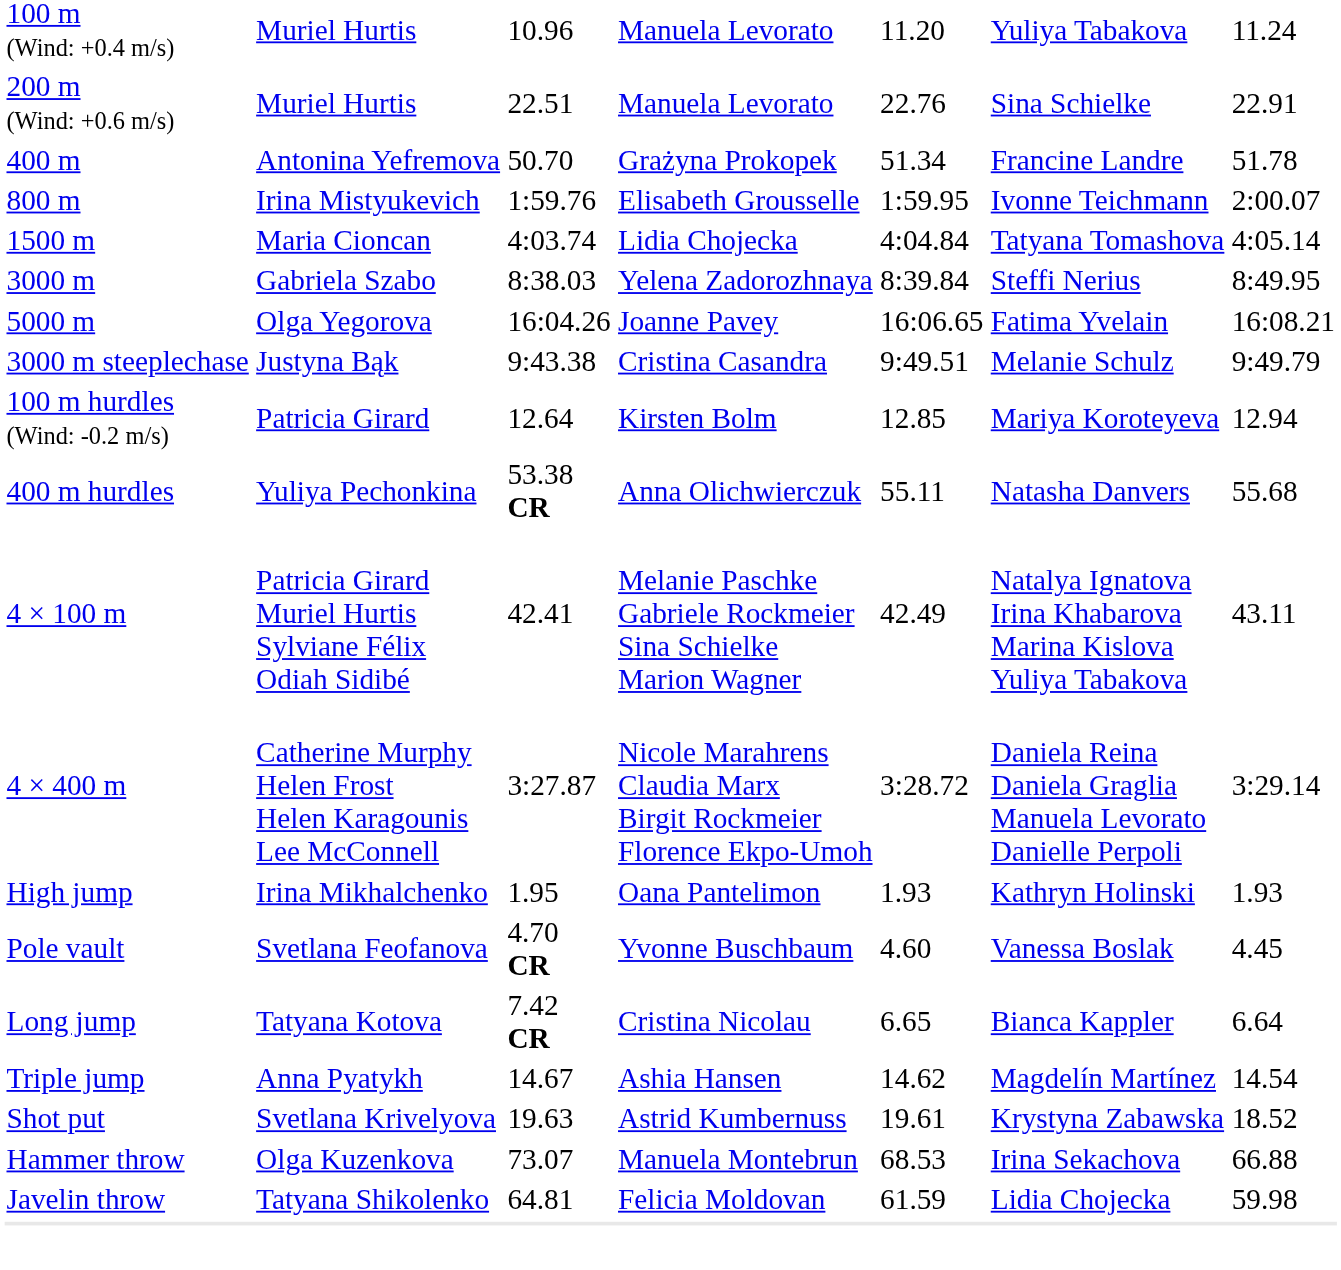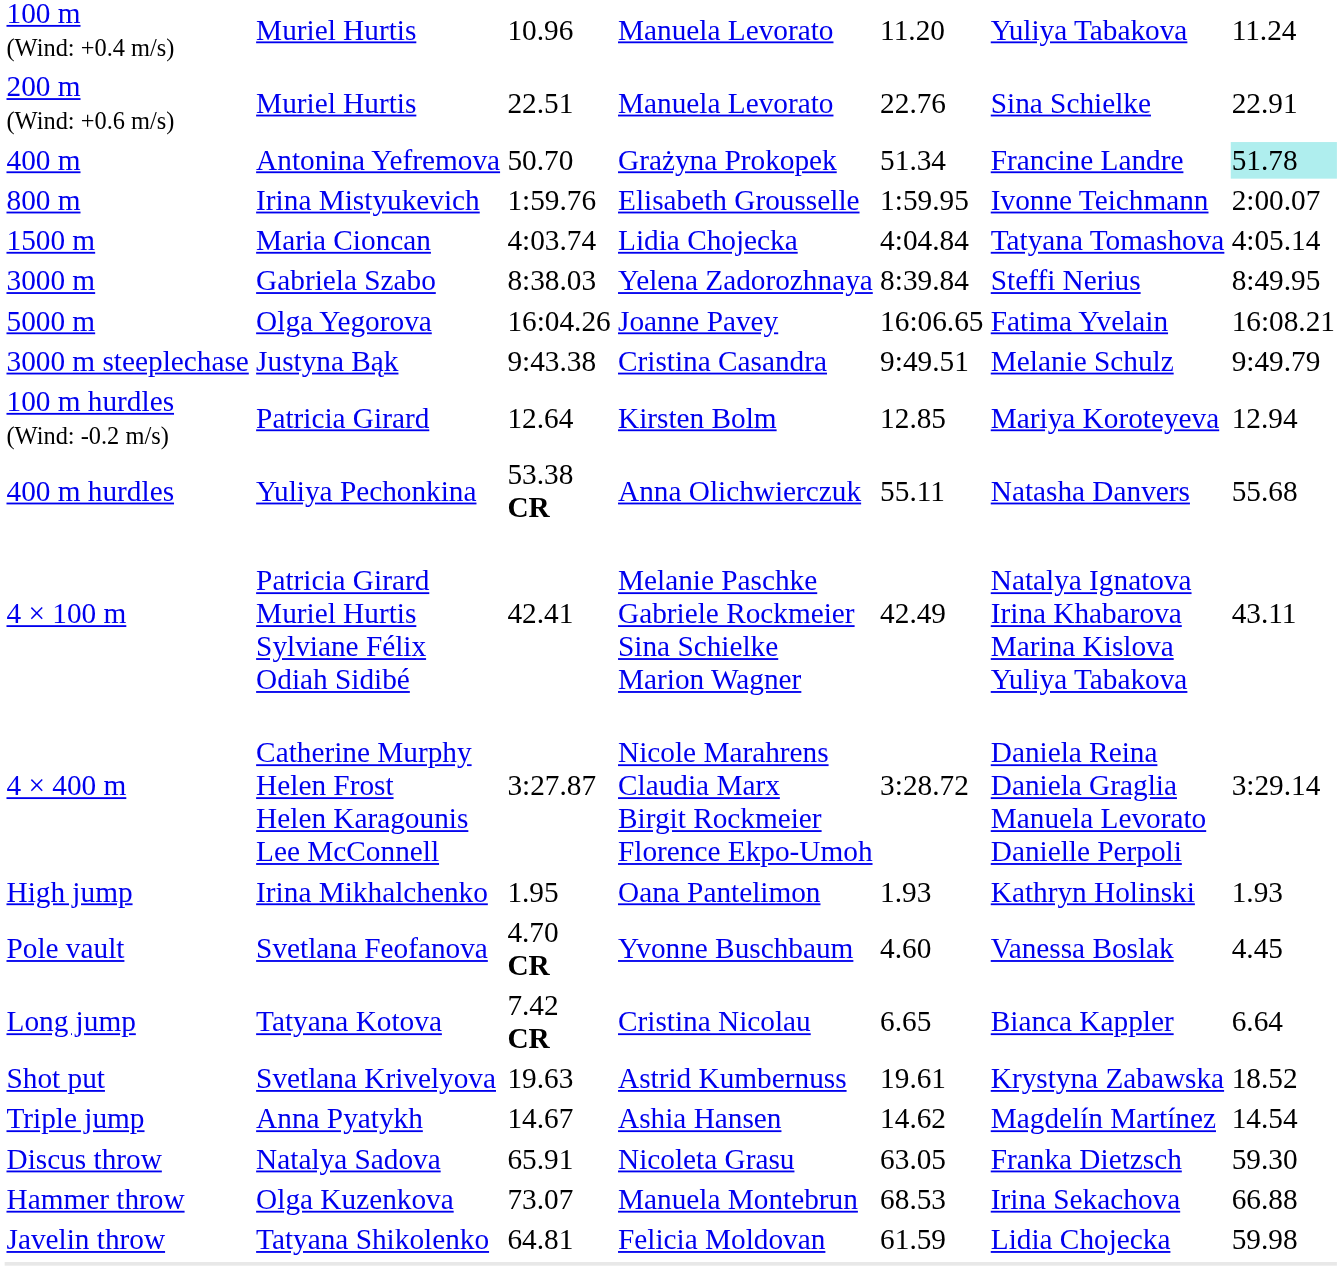400 m | column 7: no background -> paleturquoise background
rows swapped: Triple jump <-> Shot put
+ row: Discus throw | Natalya Sadova | 65.91 | Nicoleta Grasu | 63.05 | Franka Dietzsch | 59.30
